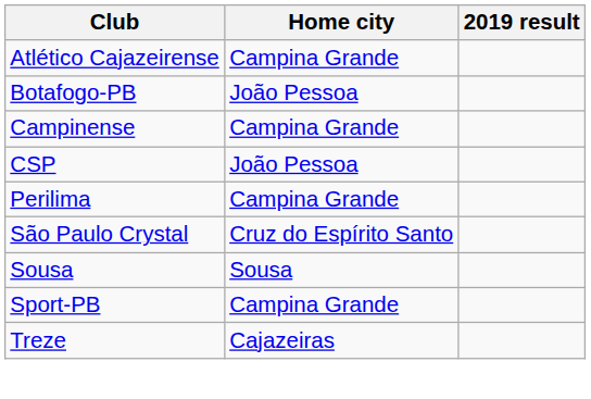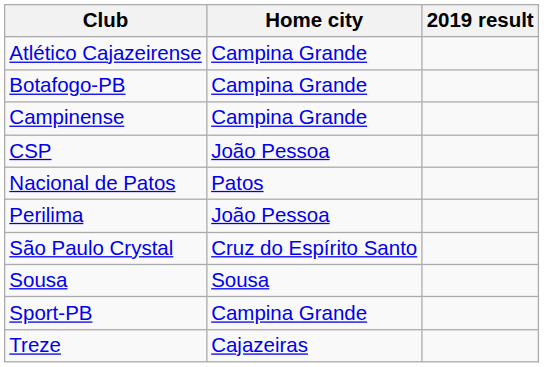Botafogo-PB | Home city: João Pessoa -> Campina Grande
+ row: Nacional de Patos | Patos
Perilima | Home city: Campina Grande -> João Pessoa
